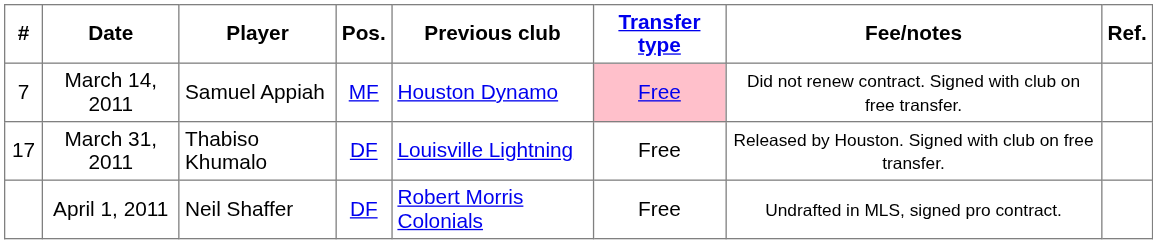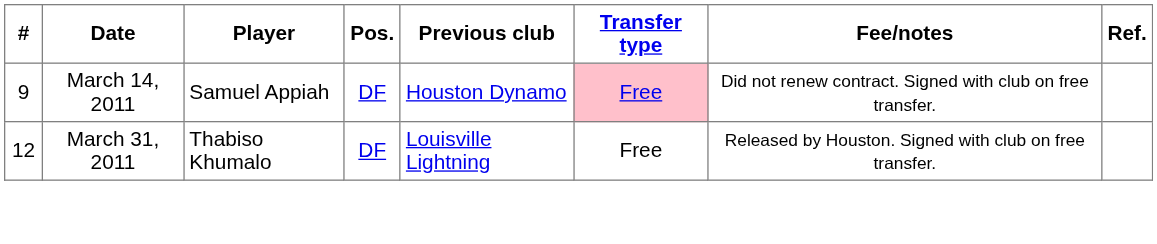March 14, 2011 | #: 7 -> 9
March 14, 2011 | Pos.: MF -> DF
March 31, 2011 | #: 17 -> 12
- row: April 1, 2011 | Neil Shaffer | DF | Robert Morris Colonials | Free | Undrafted in MLS, signed pro contract.
